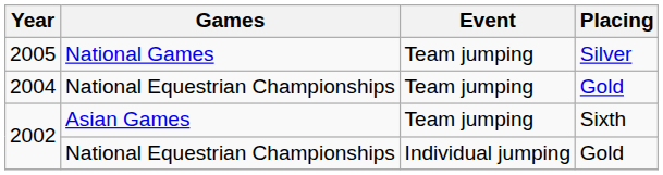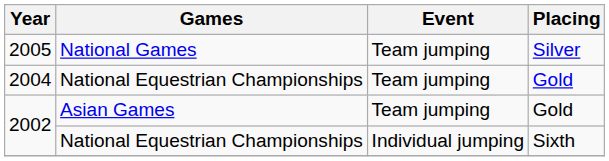2002 / Asian Games | Placing: Sixth -> Gold
2002 / National Equestrian Championships | Placing: Gold -> Sixth
